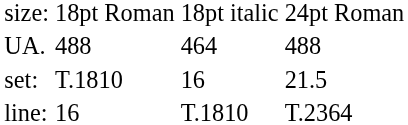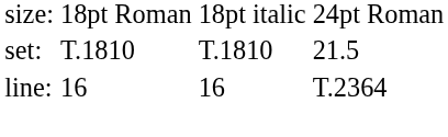- row: UA. | 488 | 464 | 488
set: | column 3: 16 -> T.1810
line: | column 3: T.1810 -> 16
